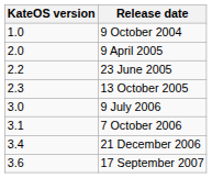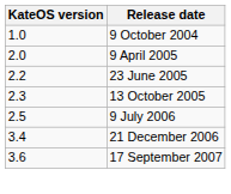9 July 2006 | KateOS version: 3.0 -> 2.5
- row: 3.1 | 7 October 2006
